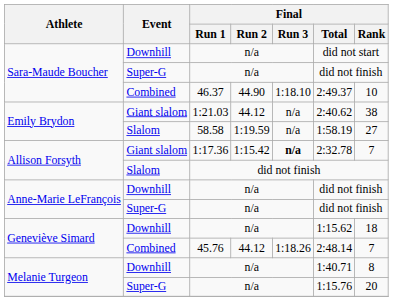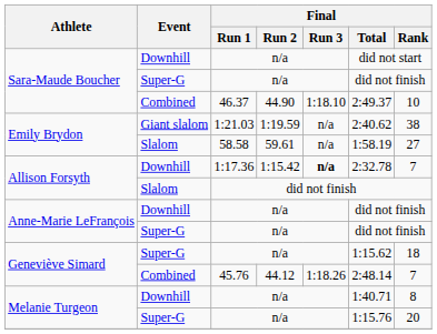1:21.03 | Final / Run 2: 44.12 -> 1:19.59
58.58 | Final / Run 2: 1:19.59 -> 59.61
1:17.36 | Event: Giant slalom -> Downhill
Geneviève Simard / n/a | Event: Downhill -> Super-G
